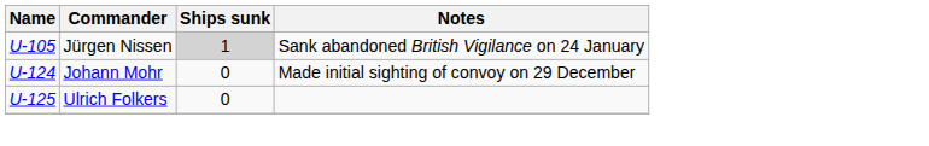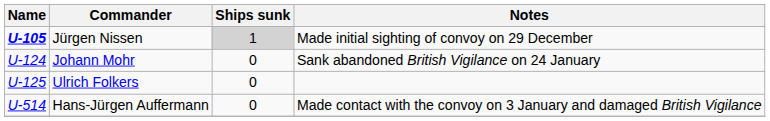Jürgen Nissen | Name: normal -> bold
Jürgen Nissen | Notes: Sank abandoned British Vigilance on 24 January -> Made initial sighting of convoy on 29 December
Johann Mohr | Notes: Made initial sighting of convoy on 29 December -> Sank abandoned British Vigilance on 24 January
+ row: U-514 | Hans-Jürgen Auffermann | 0 | Made contact with the convoy on 3 January and damaged British Vigilance
